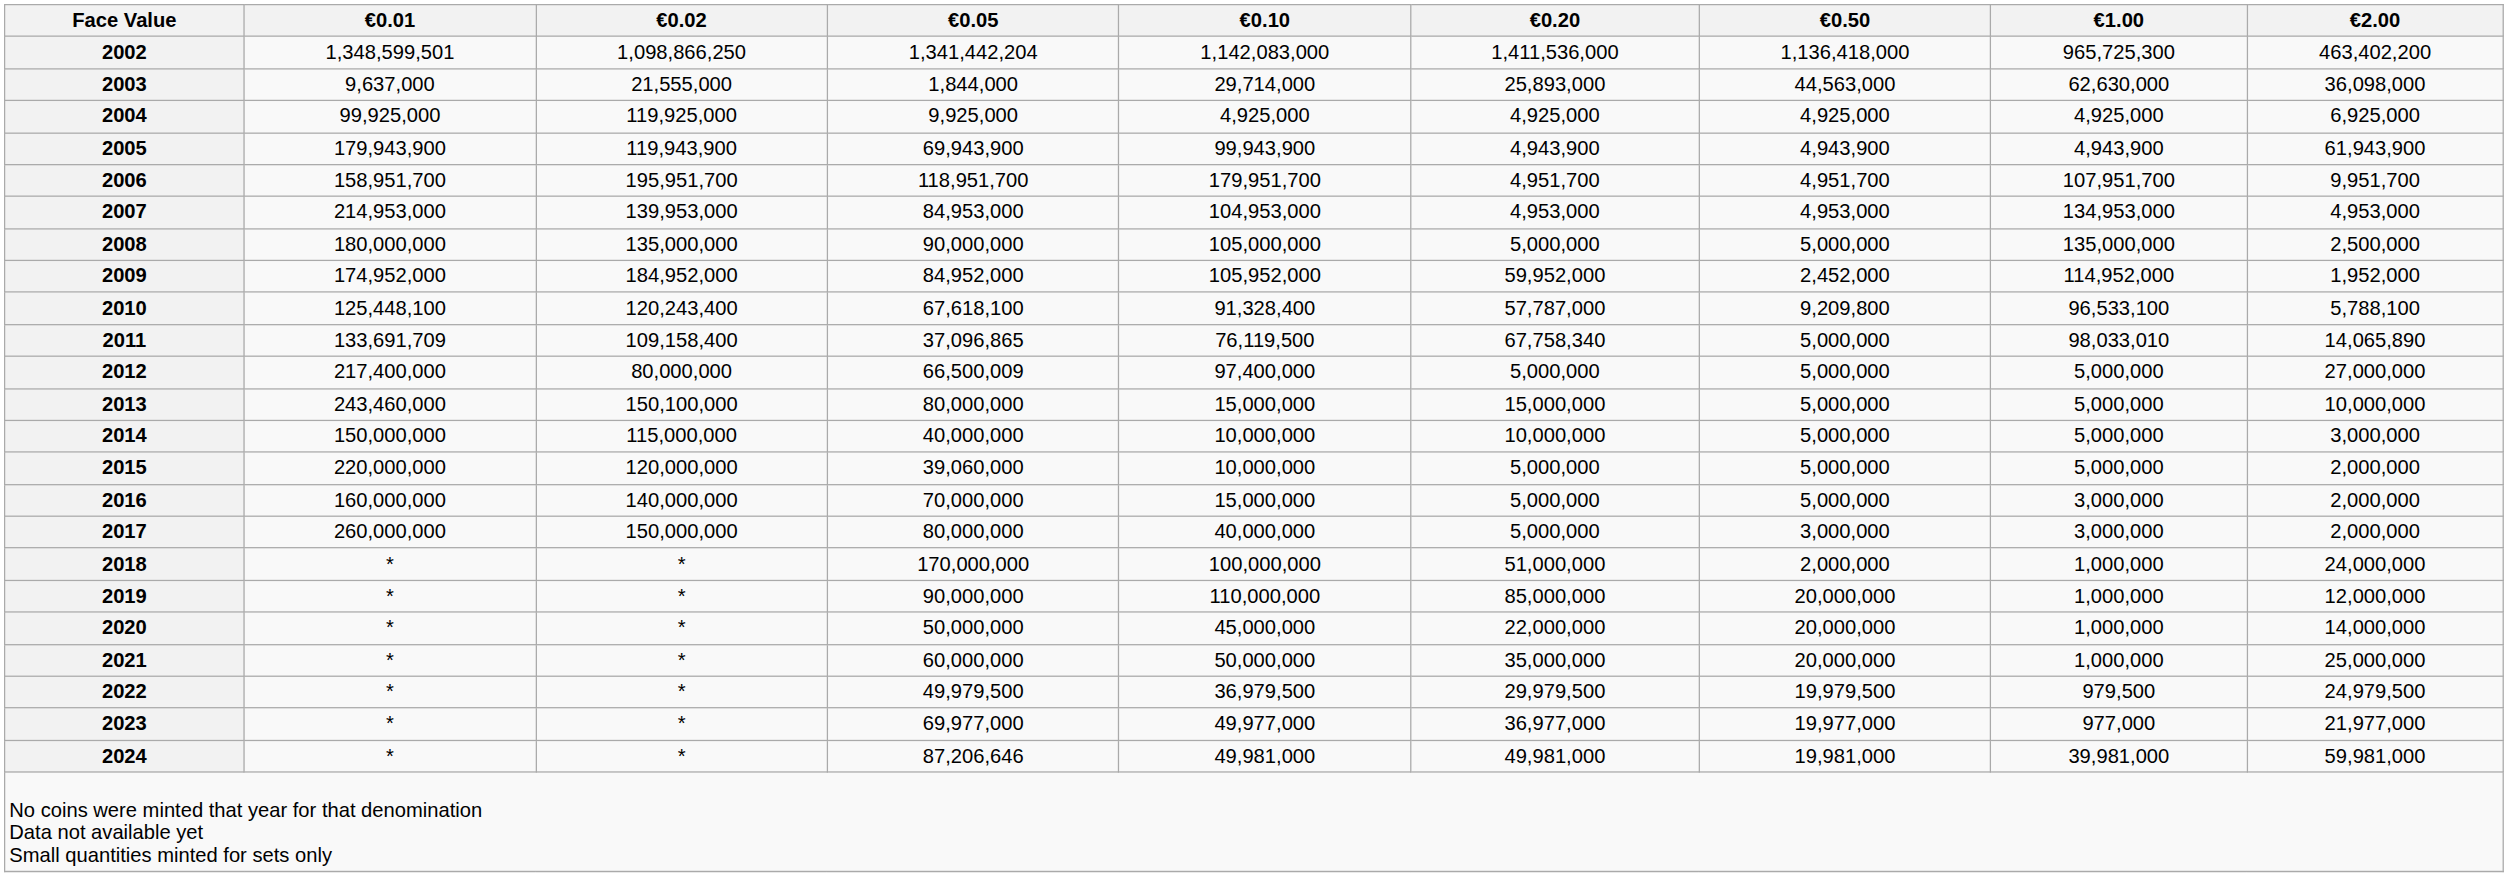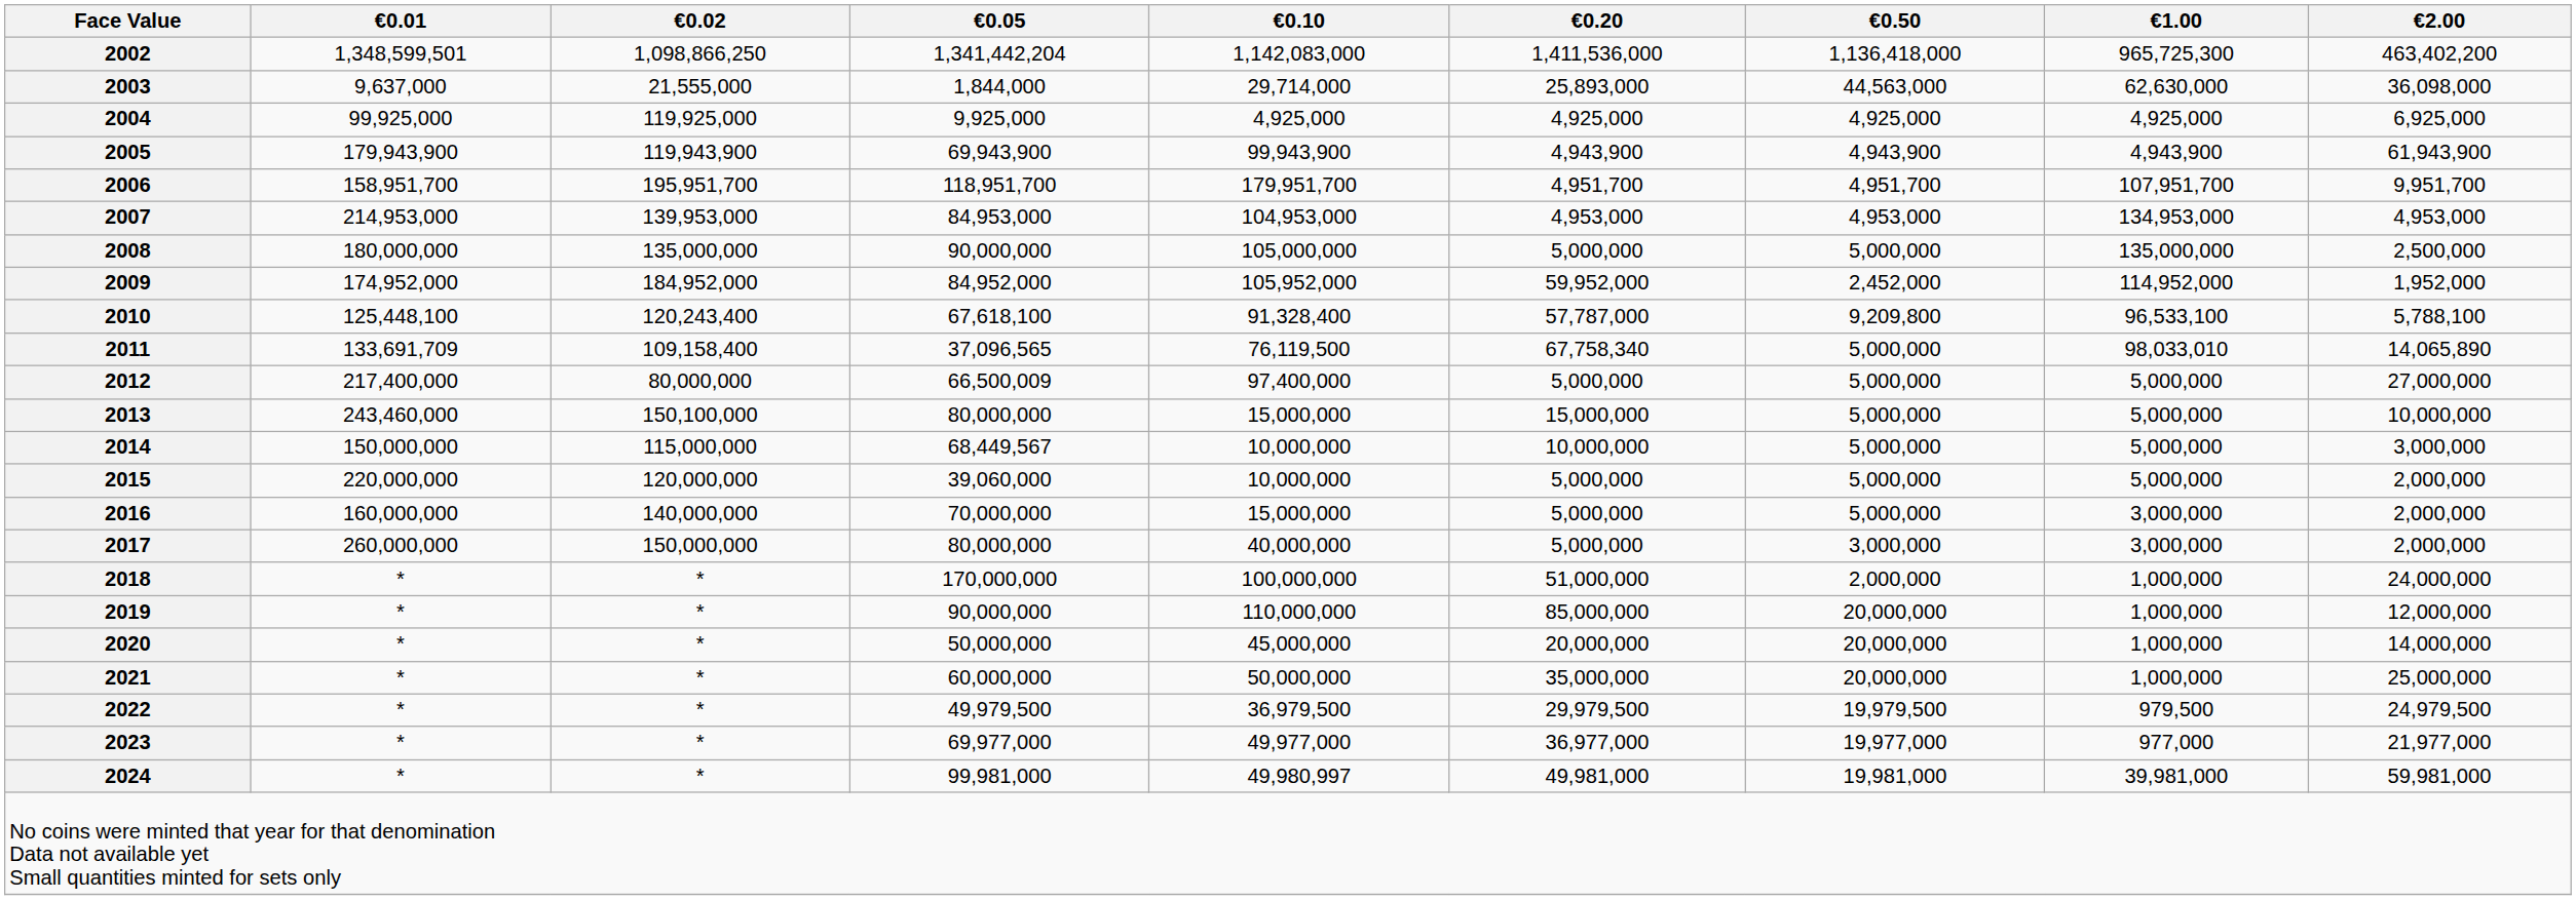2011 | €0.05: 37,096,865 -> 37,096,565
2014 | €0.05: 40,000,000 -> 68,449,567
2020 | €0.20: 22,000,000 -> 20,000,000
2024 | €0.05: 87,206,646 -> 99,981,000
2024 | €0.10: 49,981,000 -> 49,980,997
